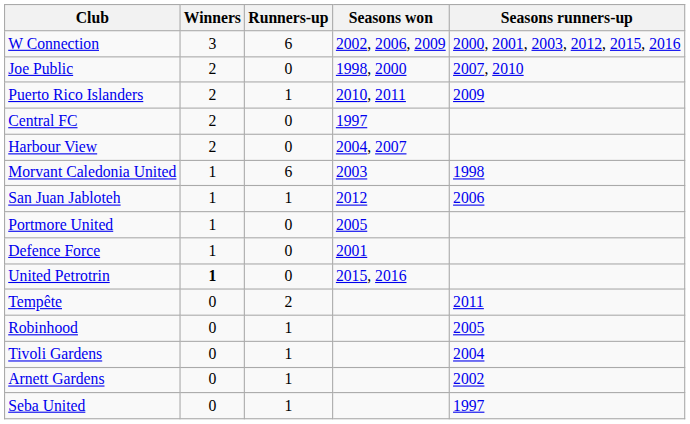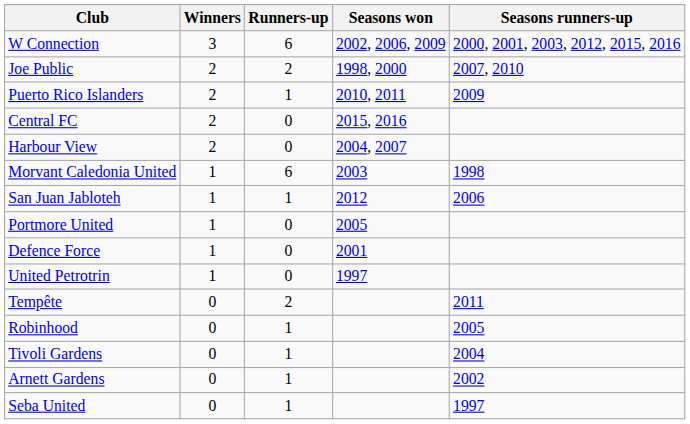Joe Public | Runners-up: 0 -> 2
Central FC | Seasons won: 1997 -> 2015, 2016
United Petrotrin | Winners: bold -> normal
United Petrotrin | Seasons won: 2015, 2016 -> 1997
